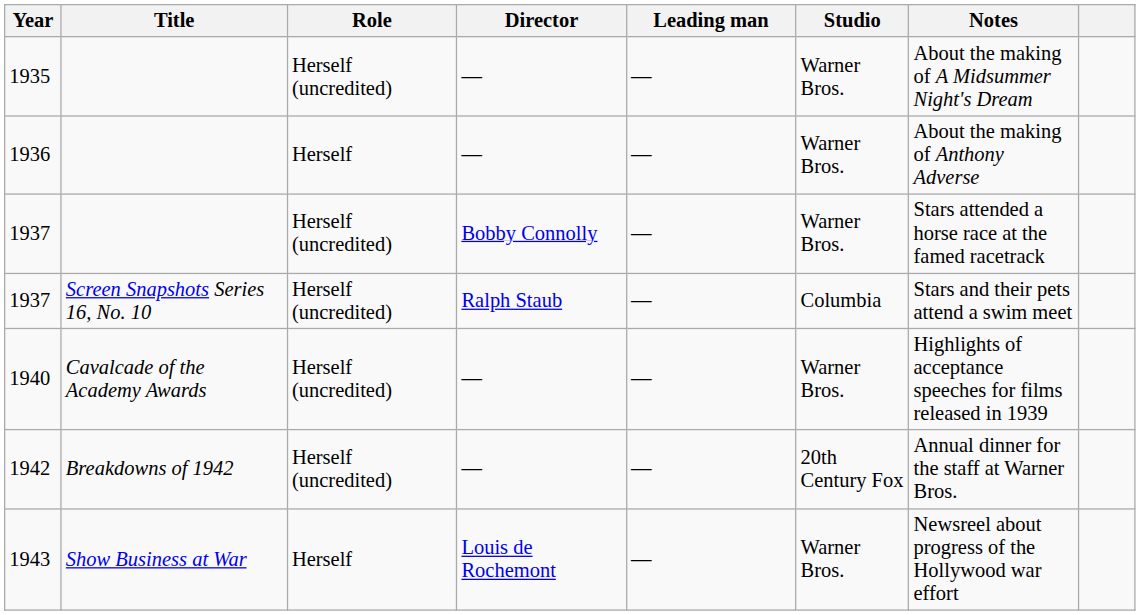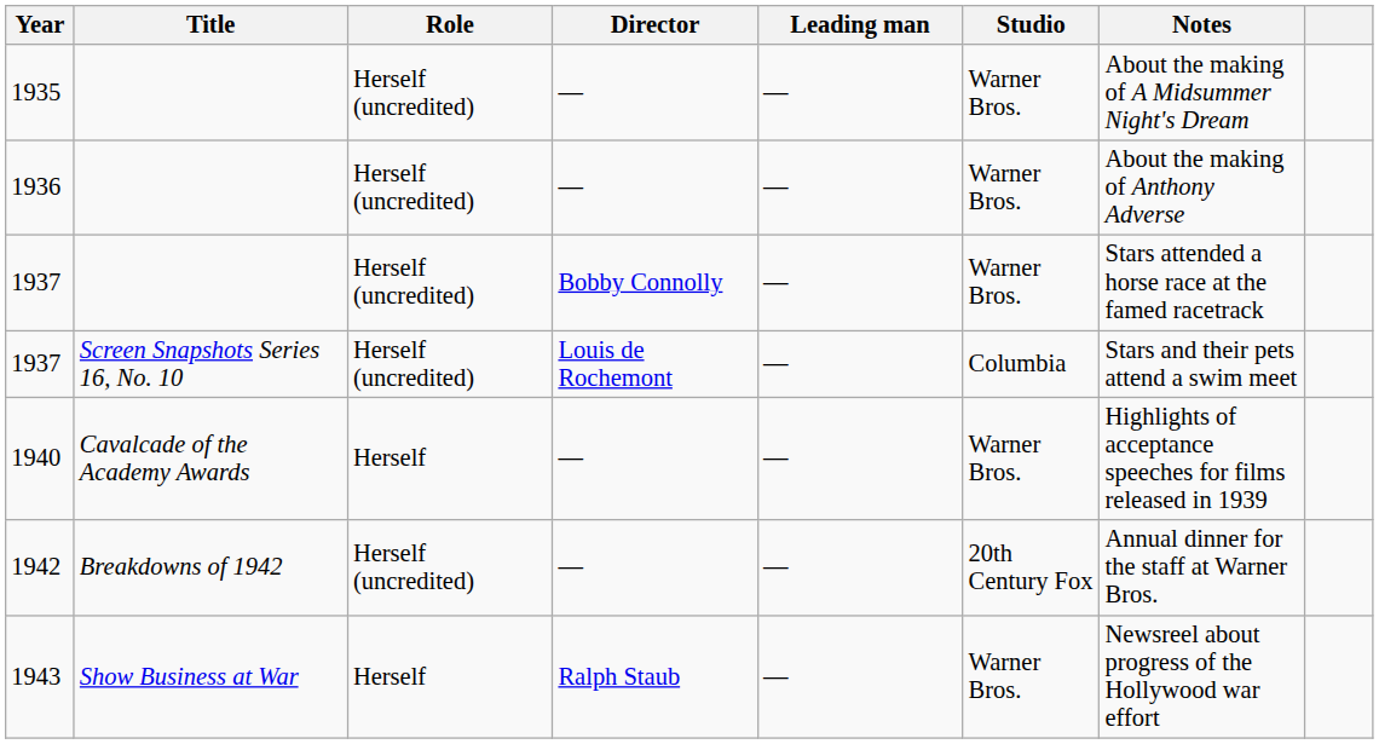1936 | Role: Herself -> Herself (uncredited)
1937 / Screen Snapshots Series 16, No. 10 | Director: Ralph Staub -> Louis de Rochemont
1940 | Role: Herself (uncredited) -> Herself
1943 | Director: Louis de Rochemont -> Ralph Staub
